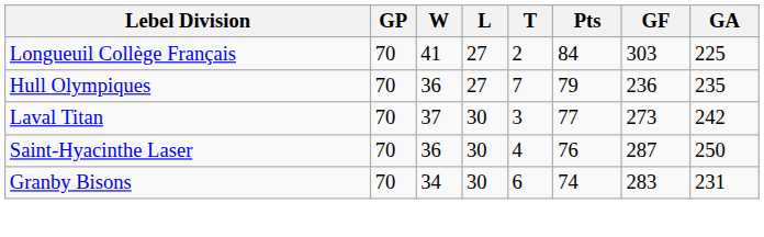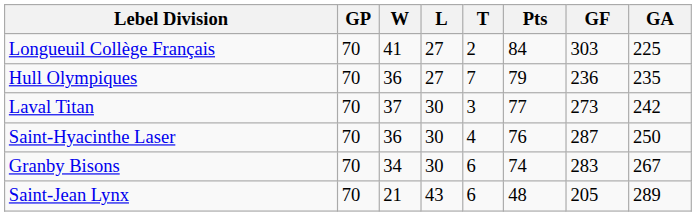Granby Bisons | GA: 231 -> 267
+ row: Saint-Jean Lynx | 70 | 21 | 43 | 6 | 48 | 205 | 289
